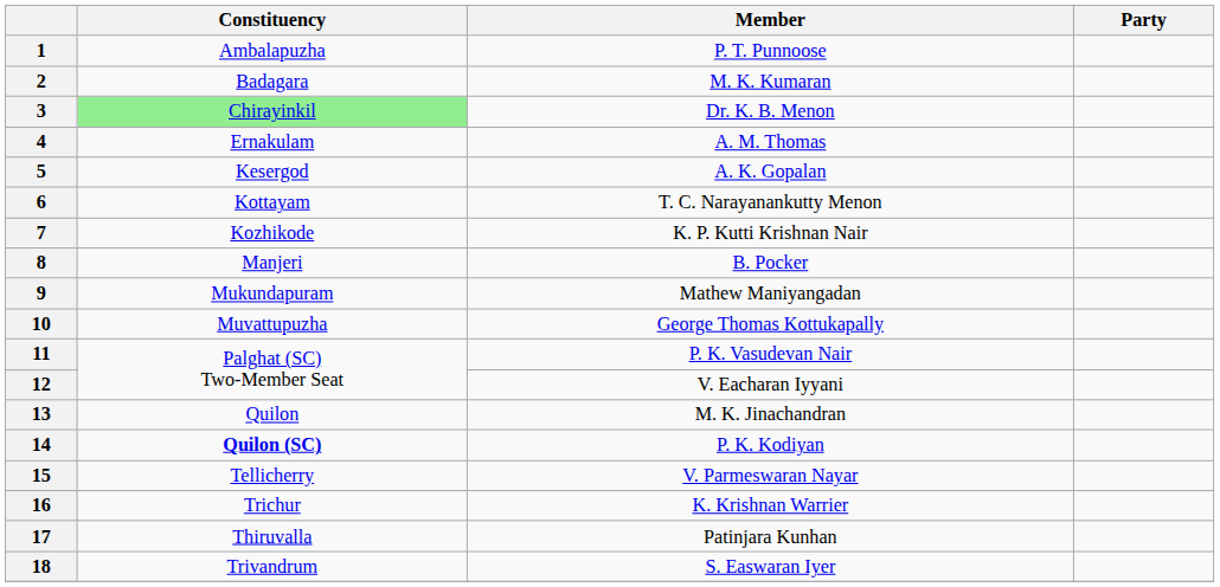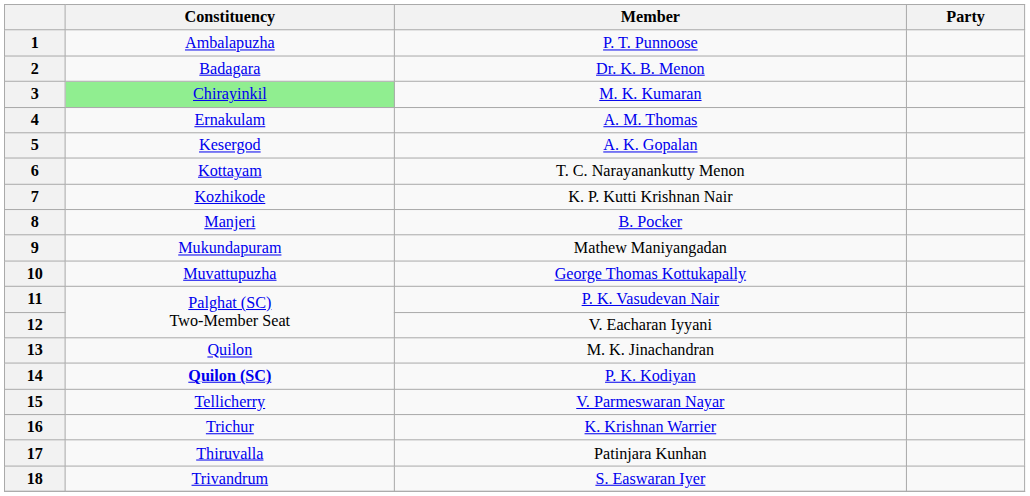2 | Member: M. K. Kumaran -> Dr. K. B. Menon
3 | Member: Dr. K. B. Menon -> M. K. Kumaran
